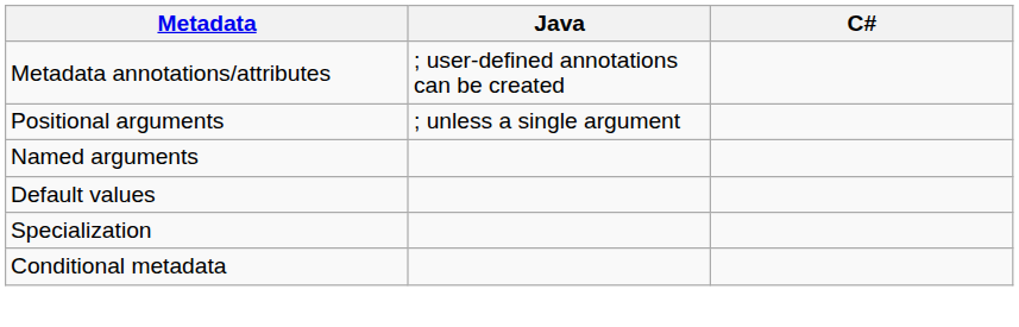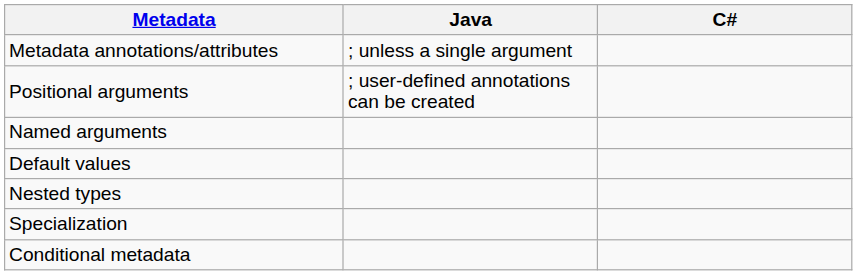Metadata annotations/attributes | Java: ; user-defined annotations can be created -> ; unless a single argument
Positional arguments | Java: ; unless a single argument -> ; user-defined annotations can be created
+ row: Nested types
